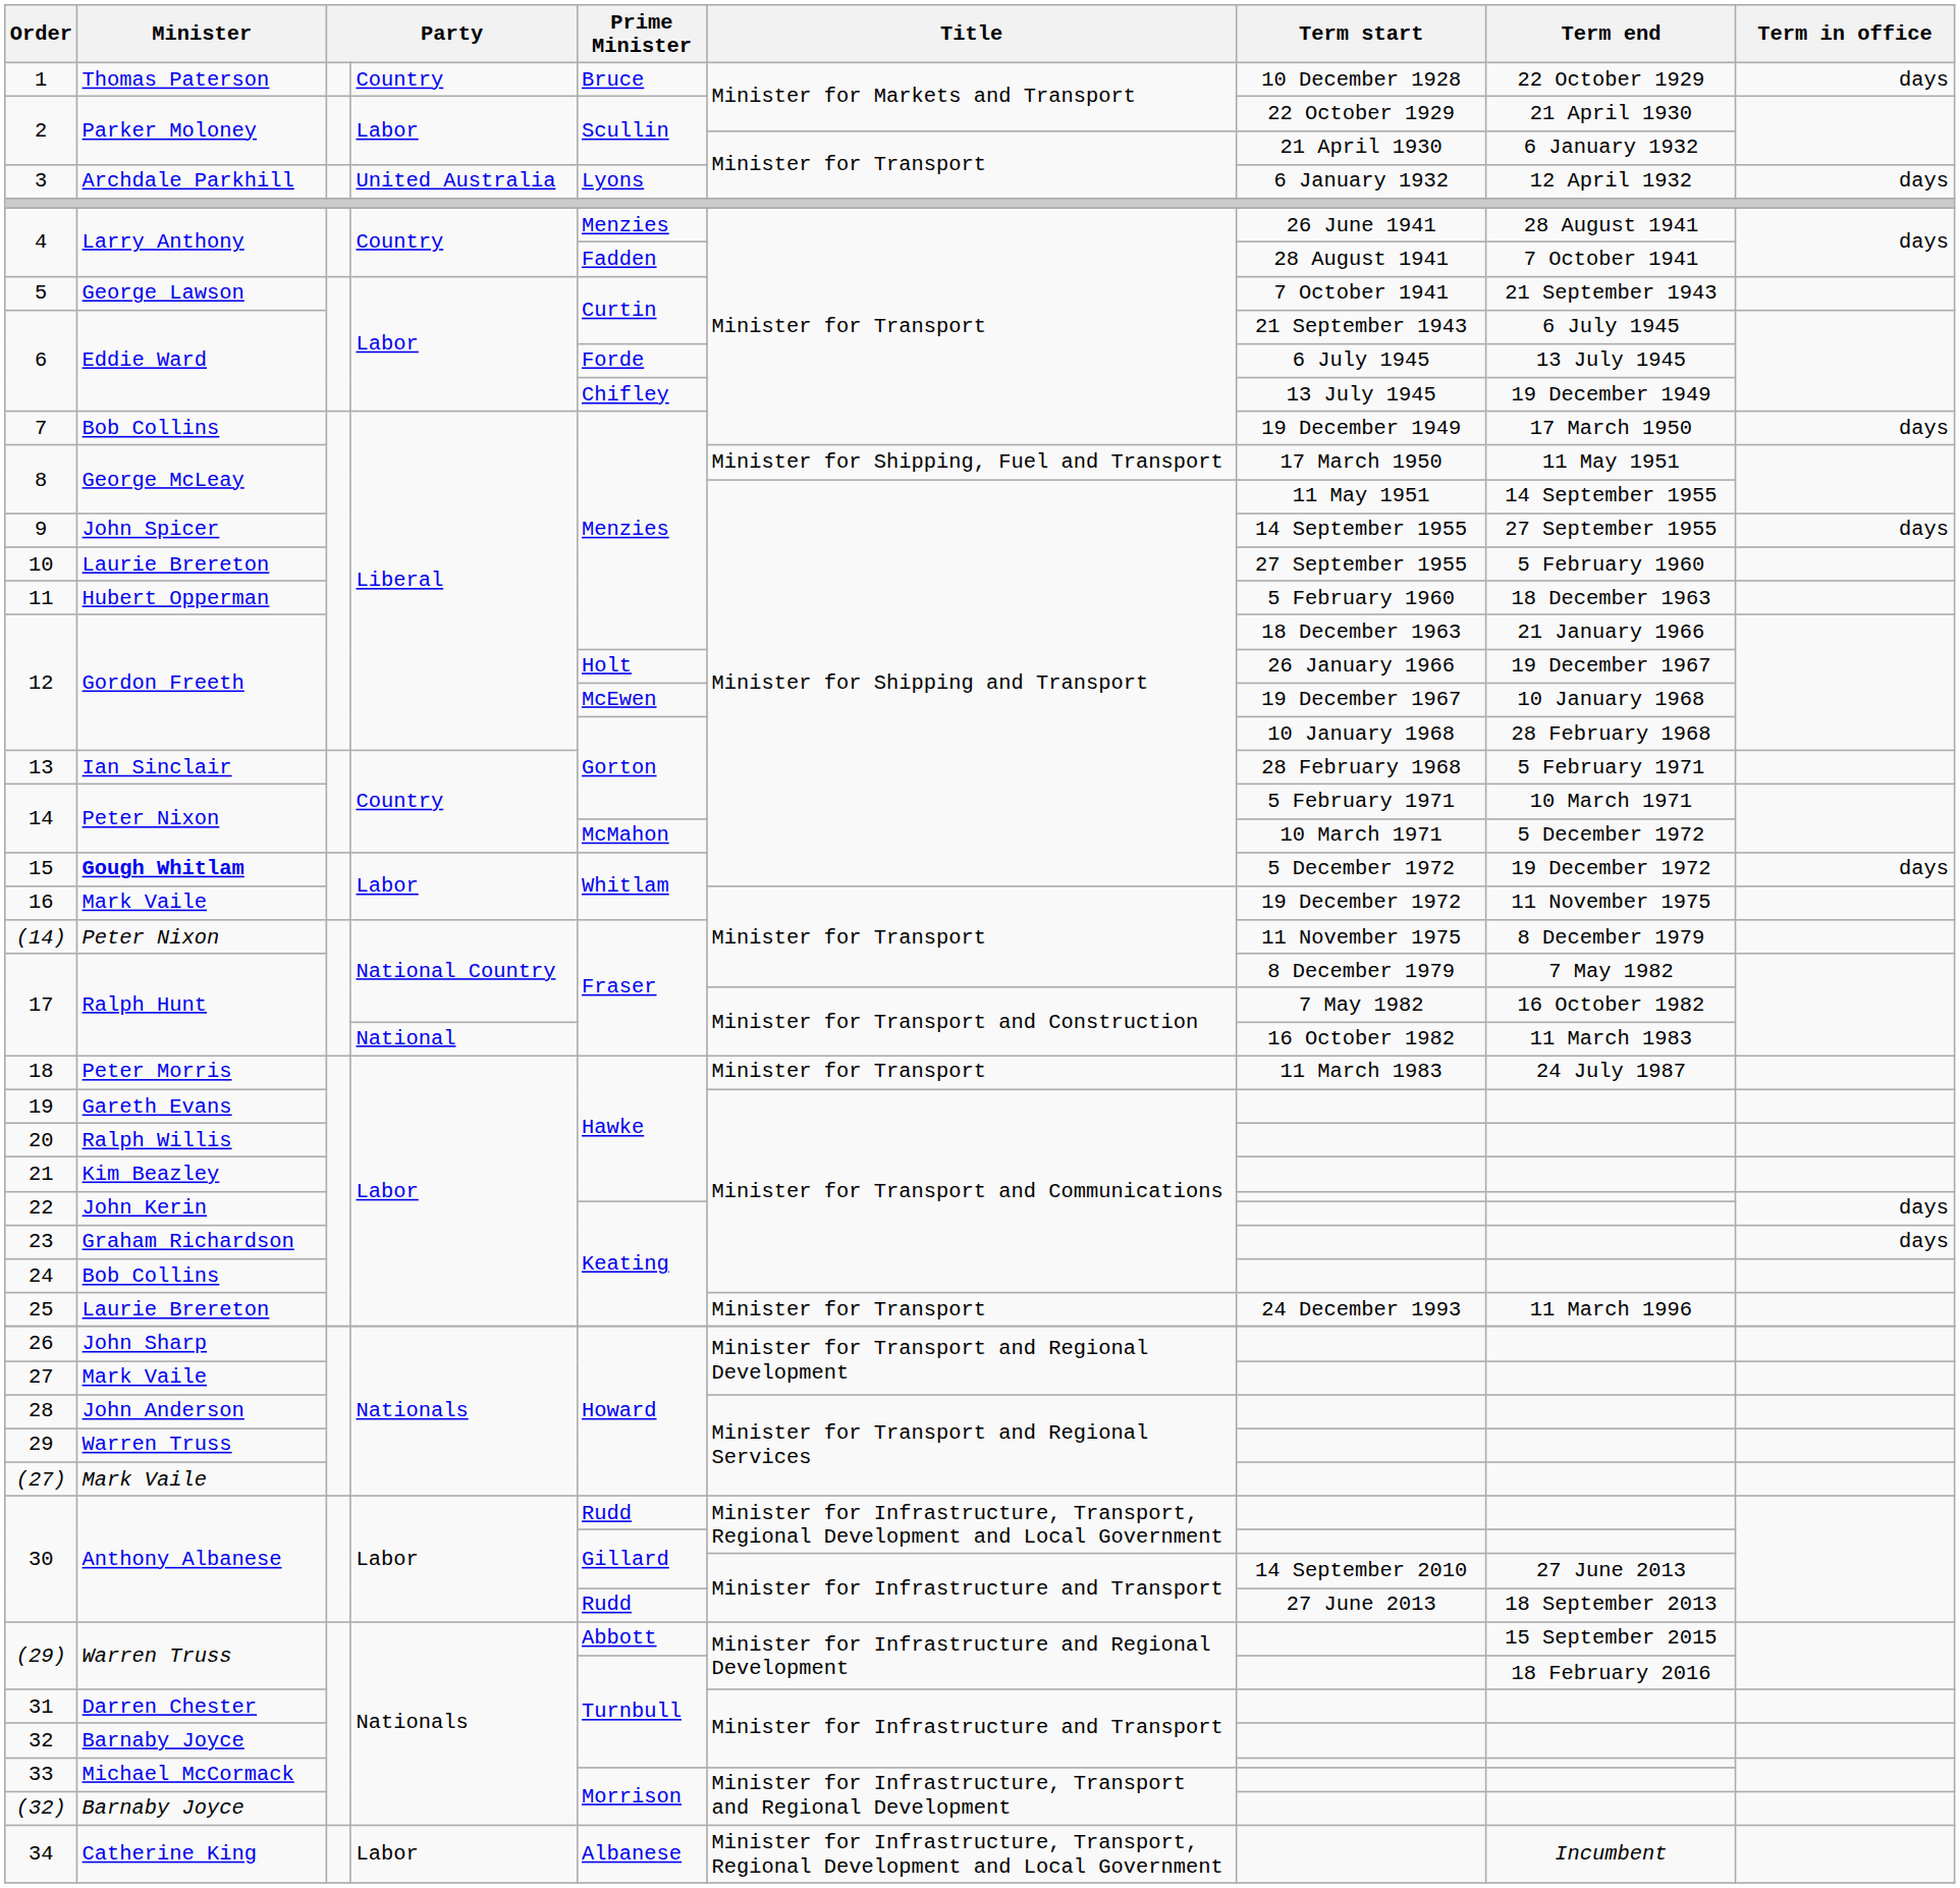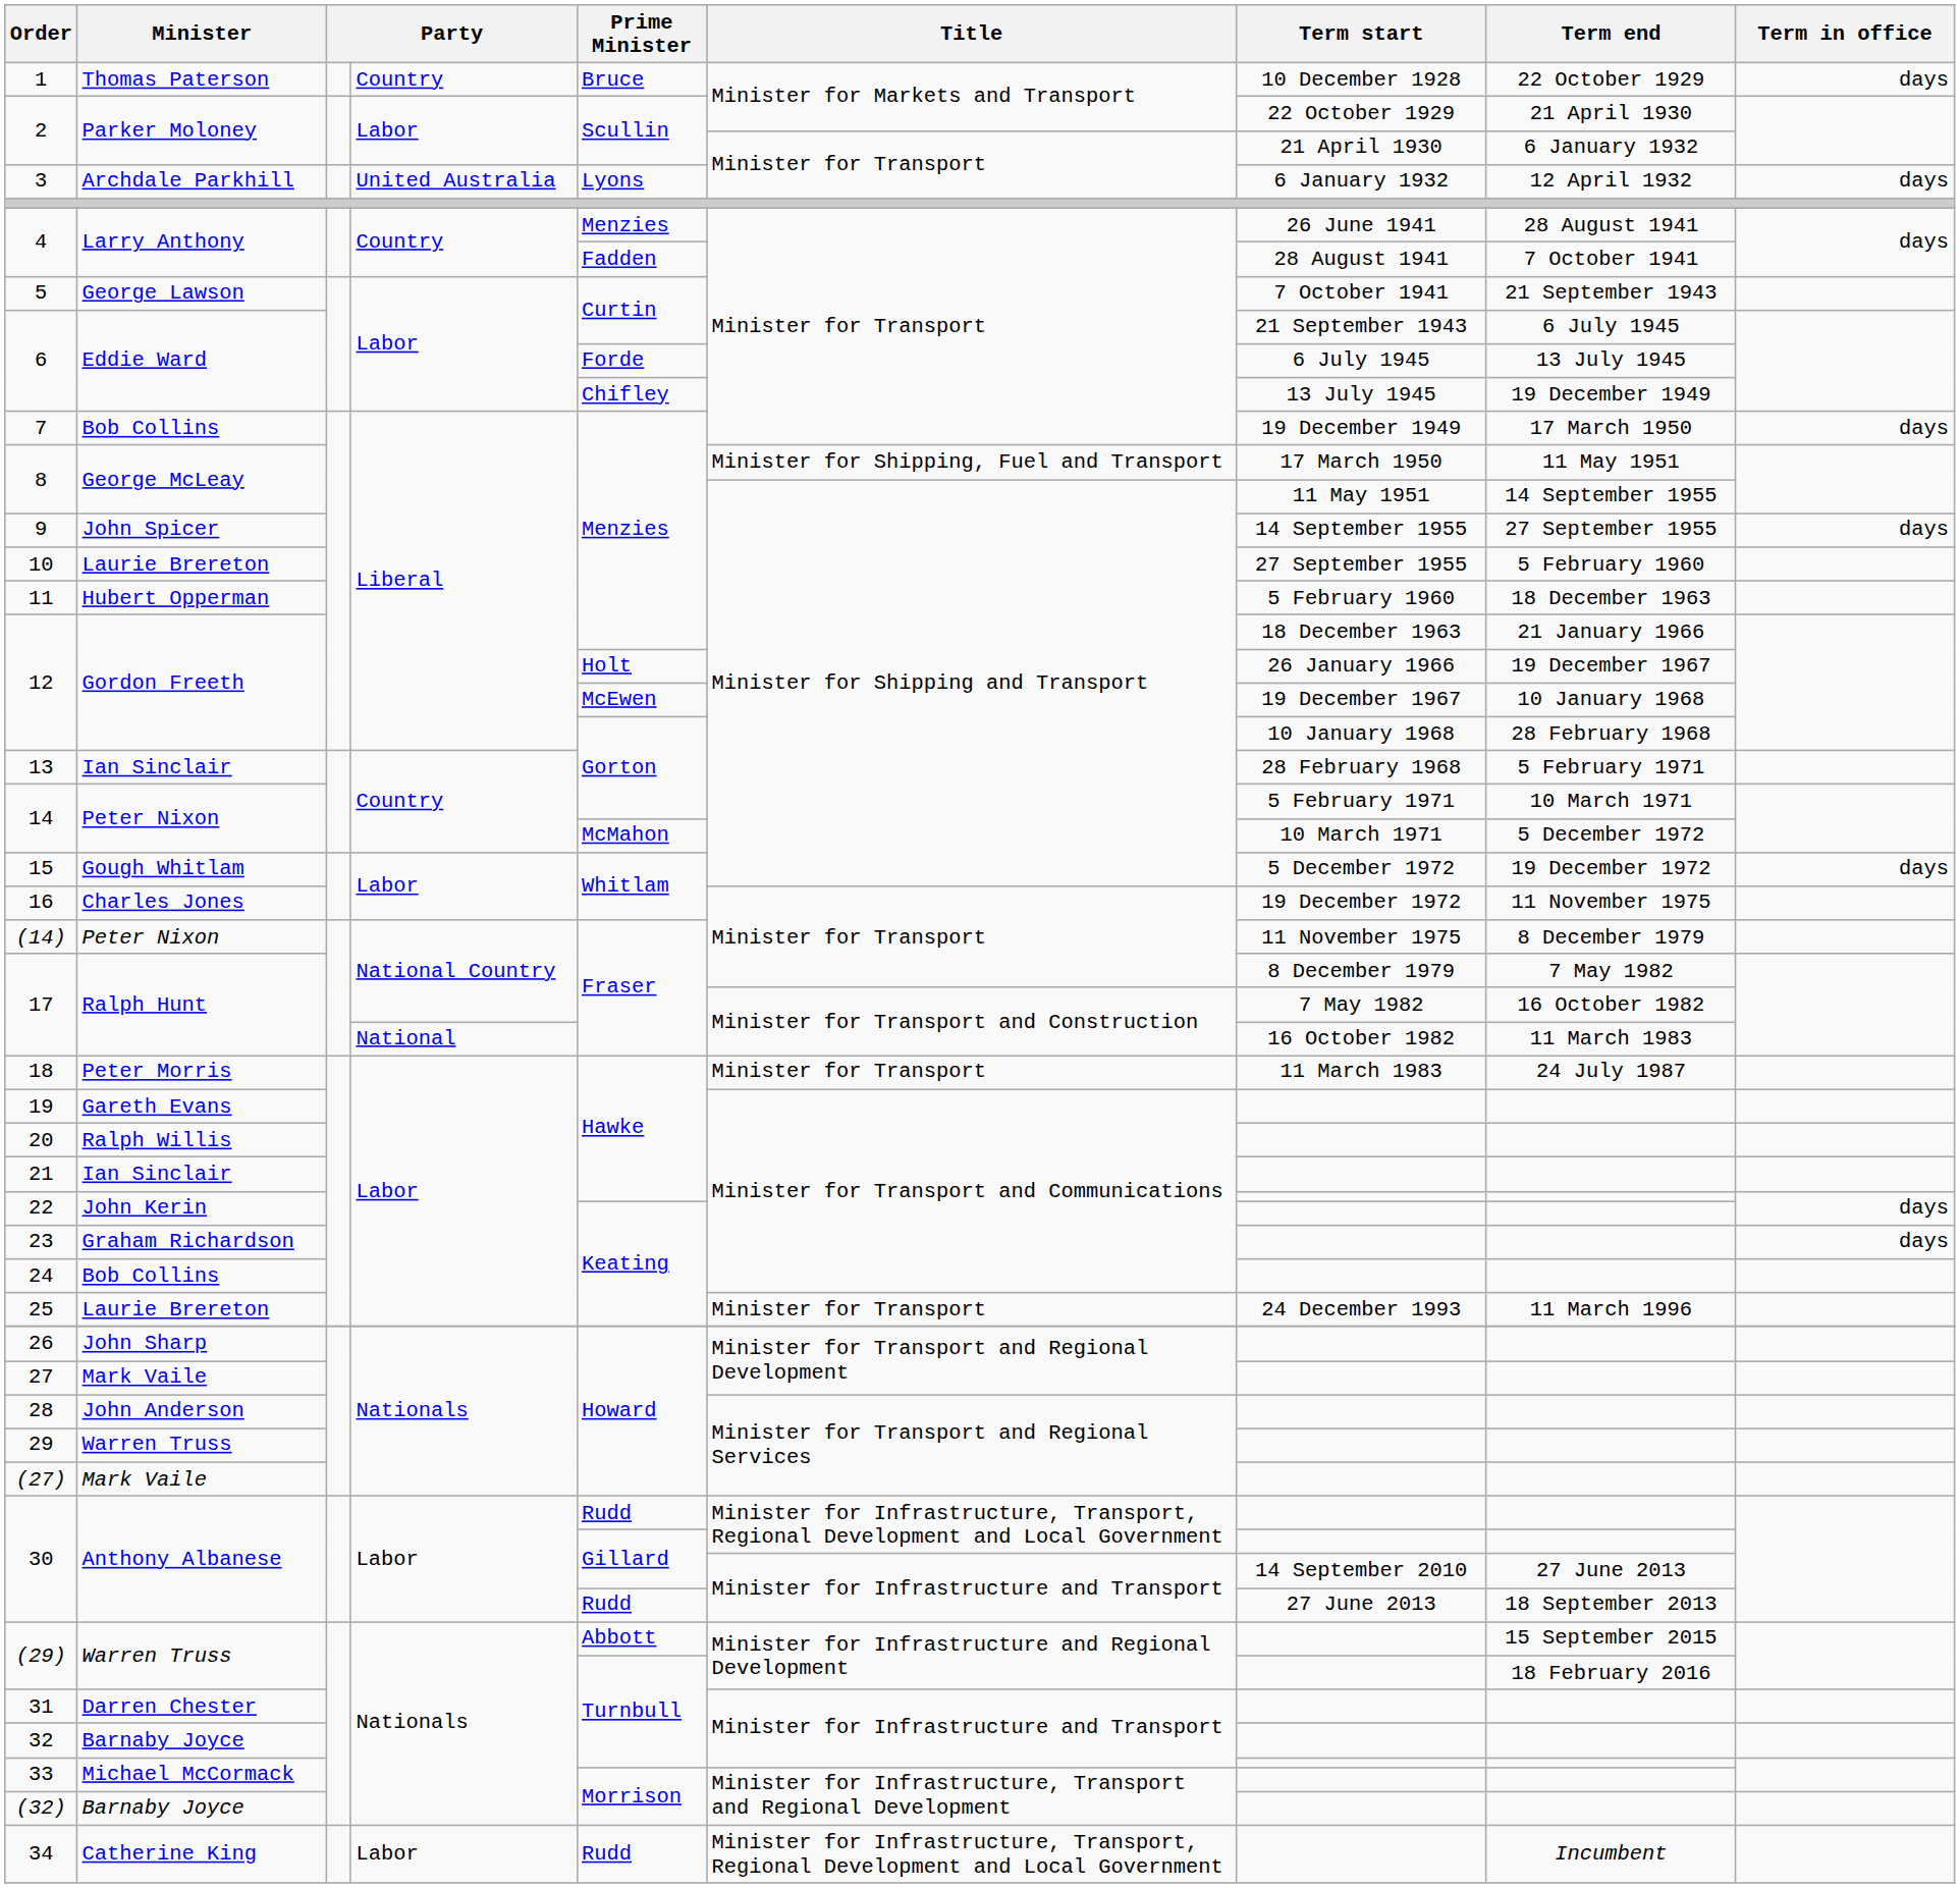15 | Minister: bold -> normal
16 | Minister: Mark Vaile -> Charles Jones
21 | Minister: Kim Beazley -> Ian Sinclair
34 | Prime Minister: Albanese -> Rudd
